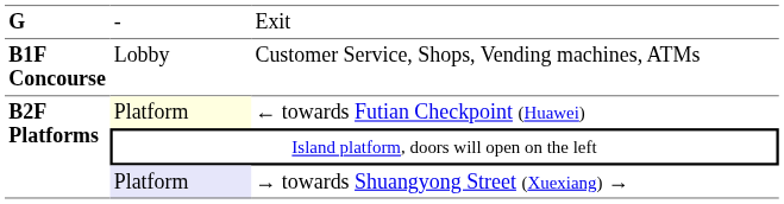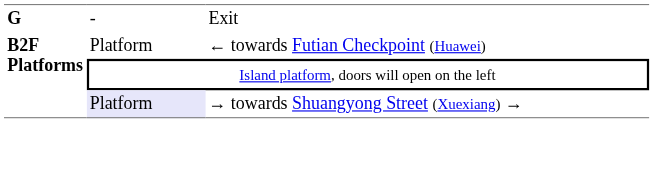- row: B1F Concourse | Lobby | Customer Service, Shops, Vending machines, ATMs
← towards Futian Checkpoint (Huawei) | column 2: lightyellow background -> no background
